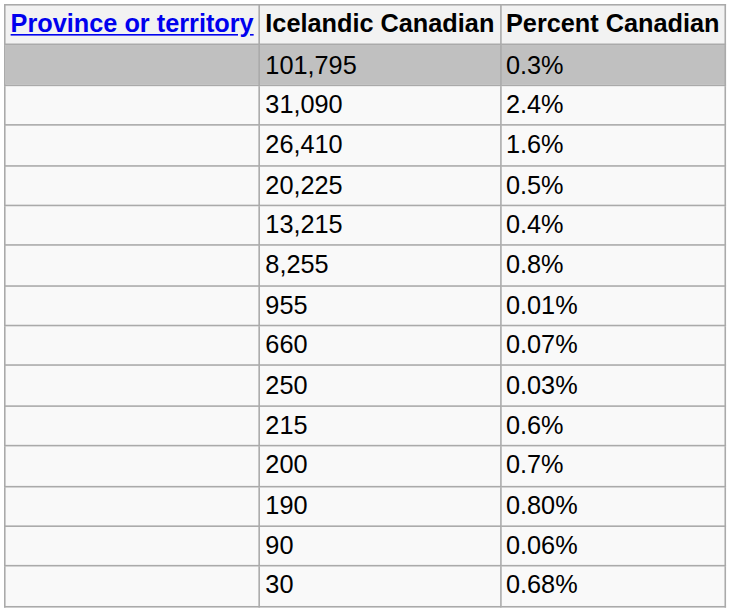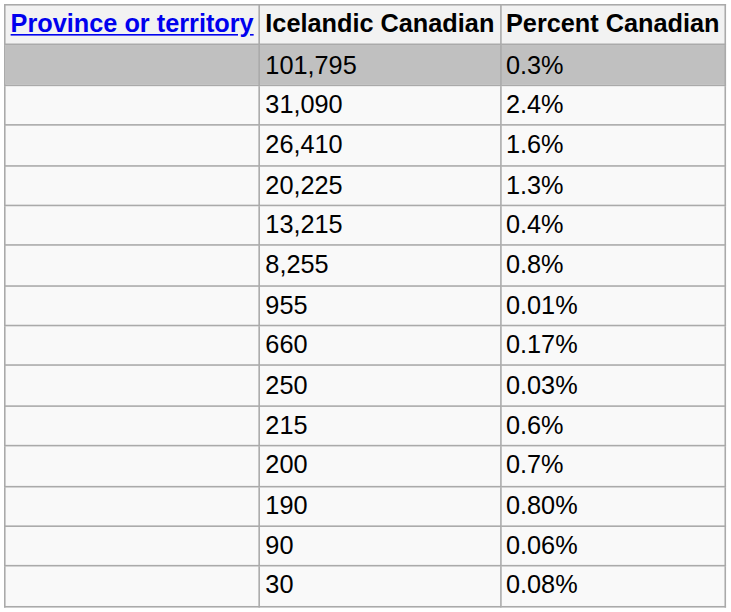20,225 | Percent Canadian: 0.5% -> 1.3%
660 | Percent Canadian: 0.07% -> 0.17%
30 | Percent Canadian: 0.68% -> 0.08%
